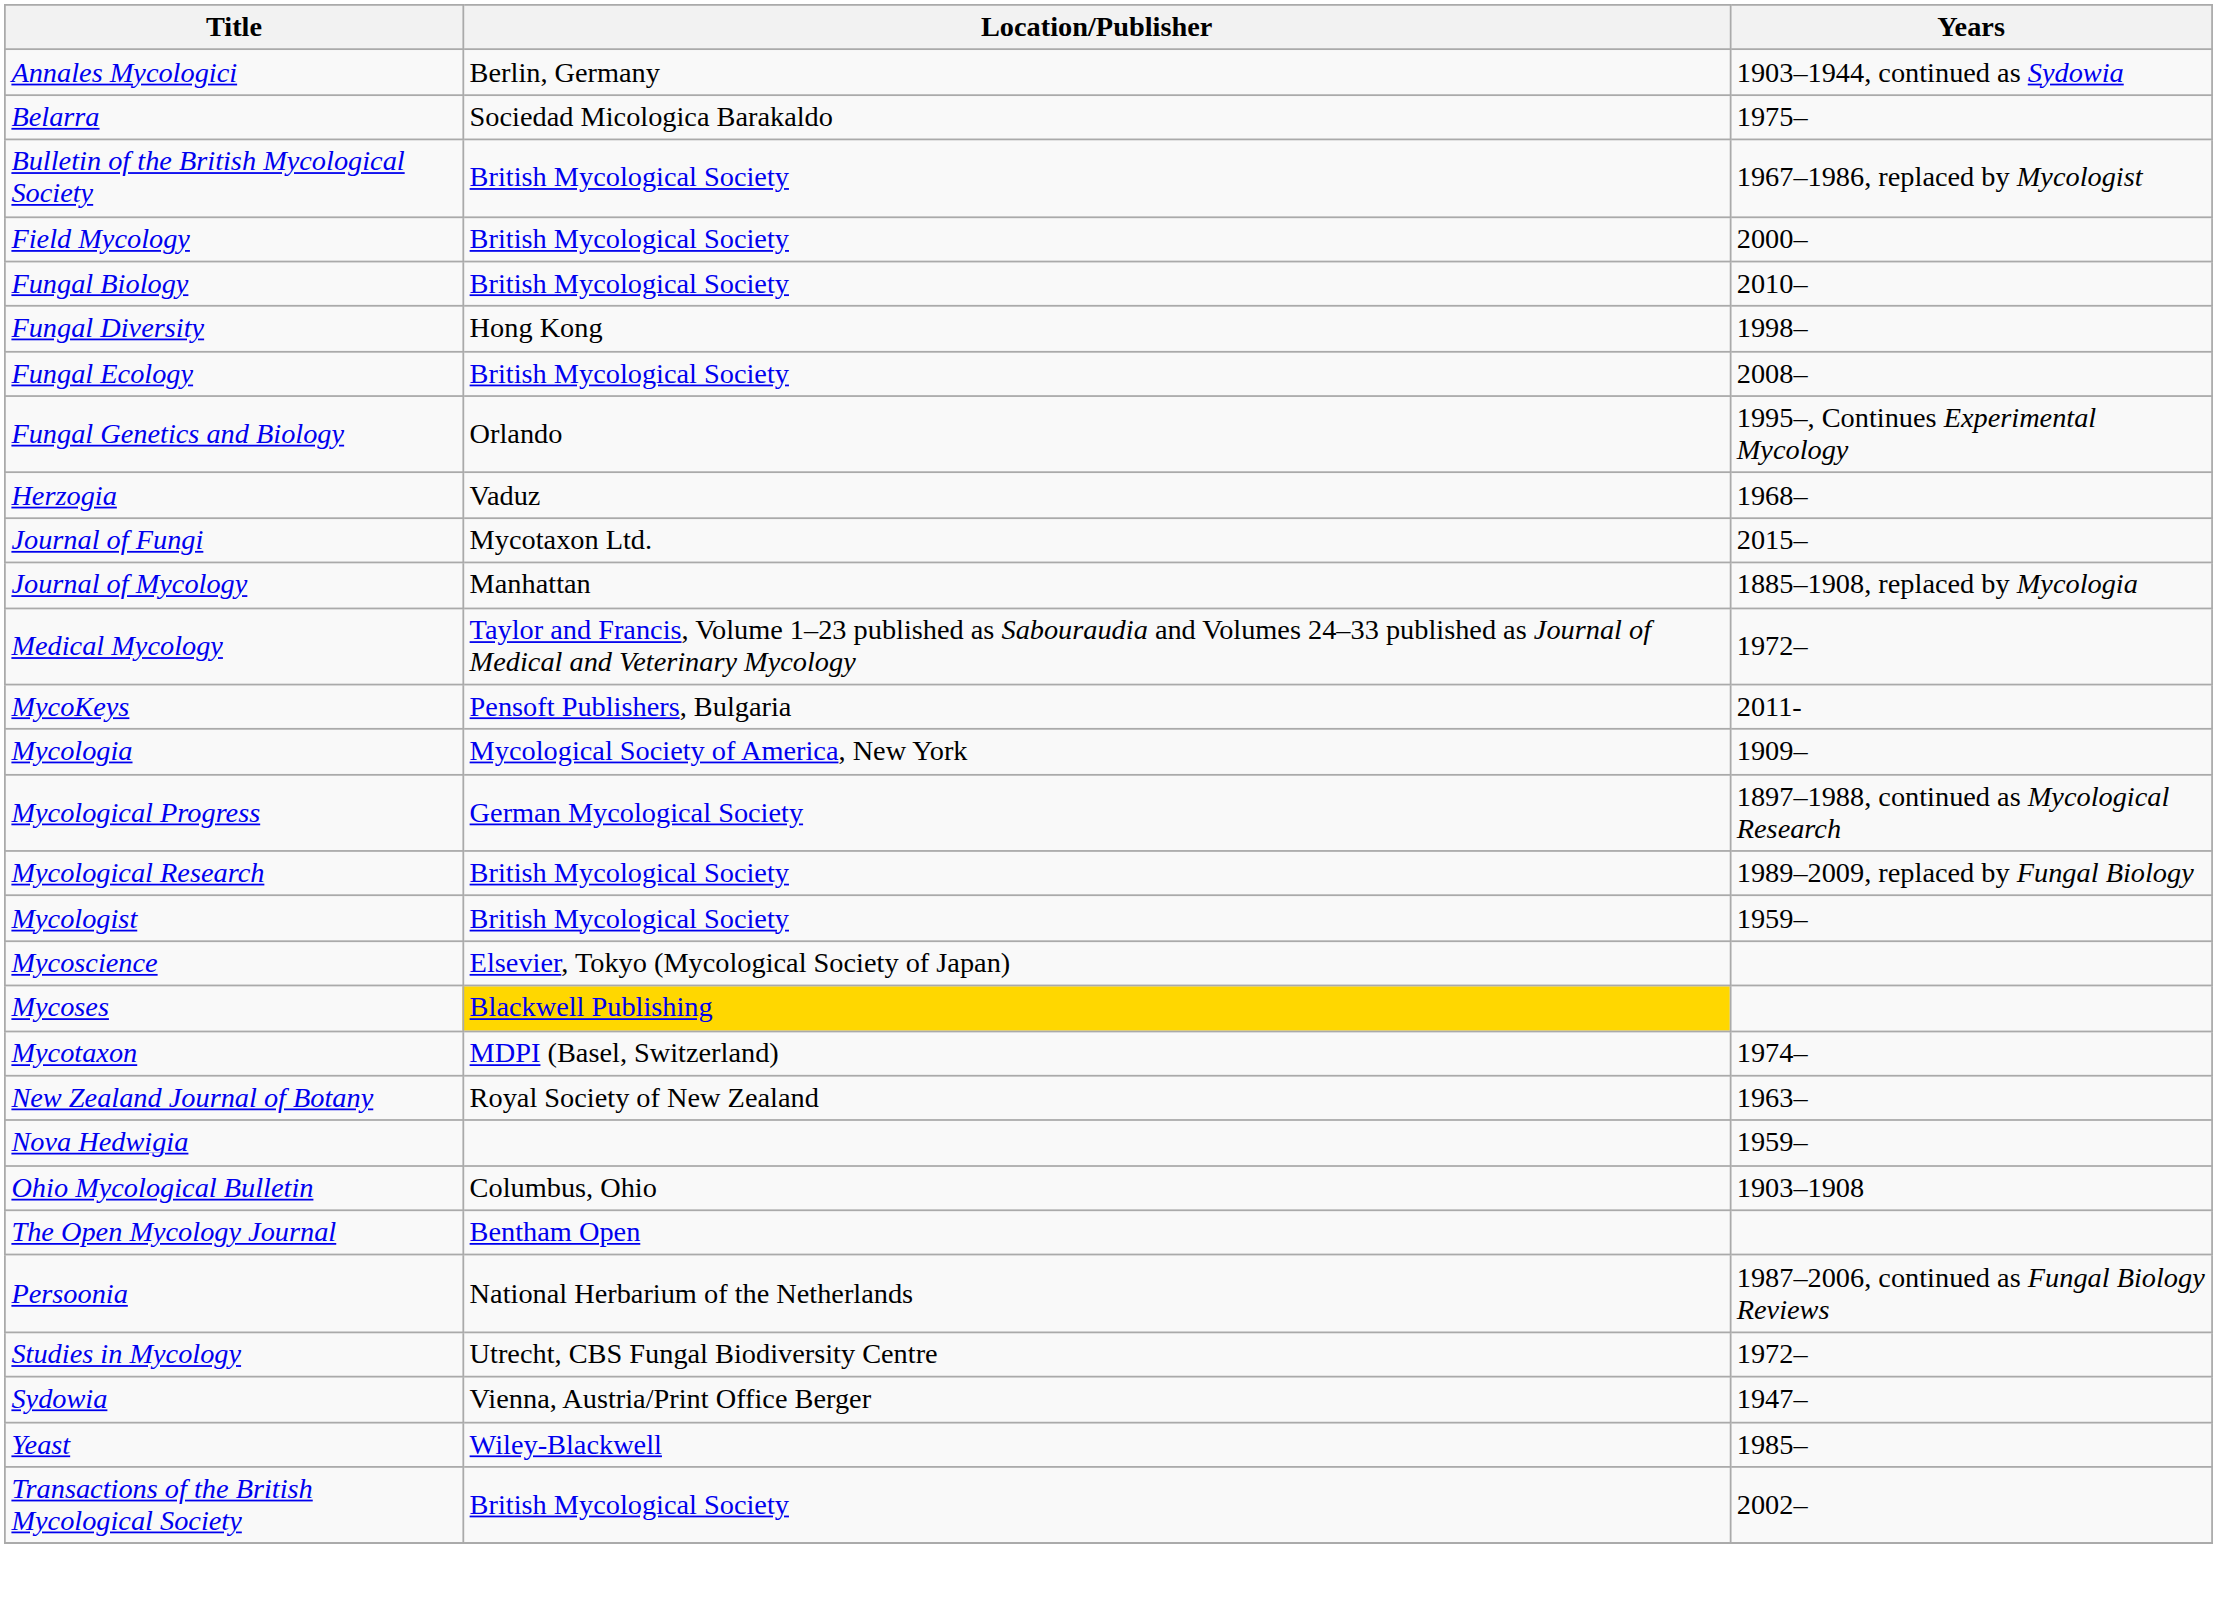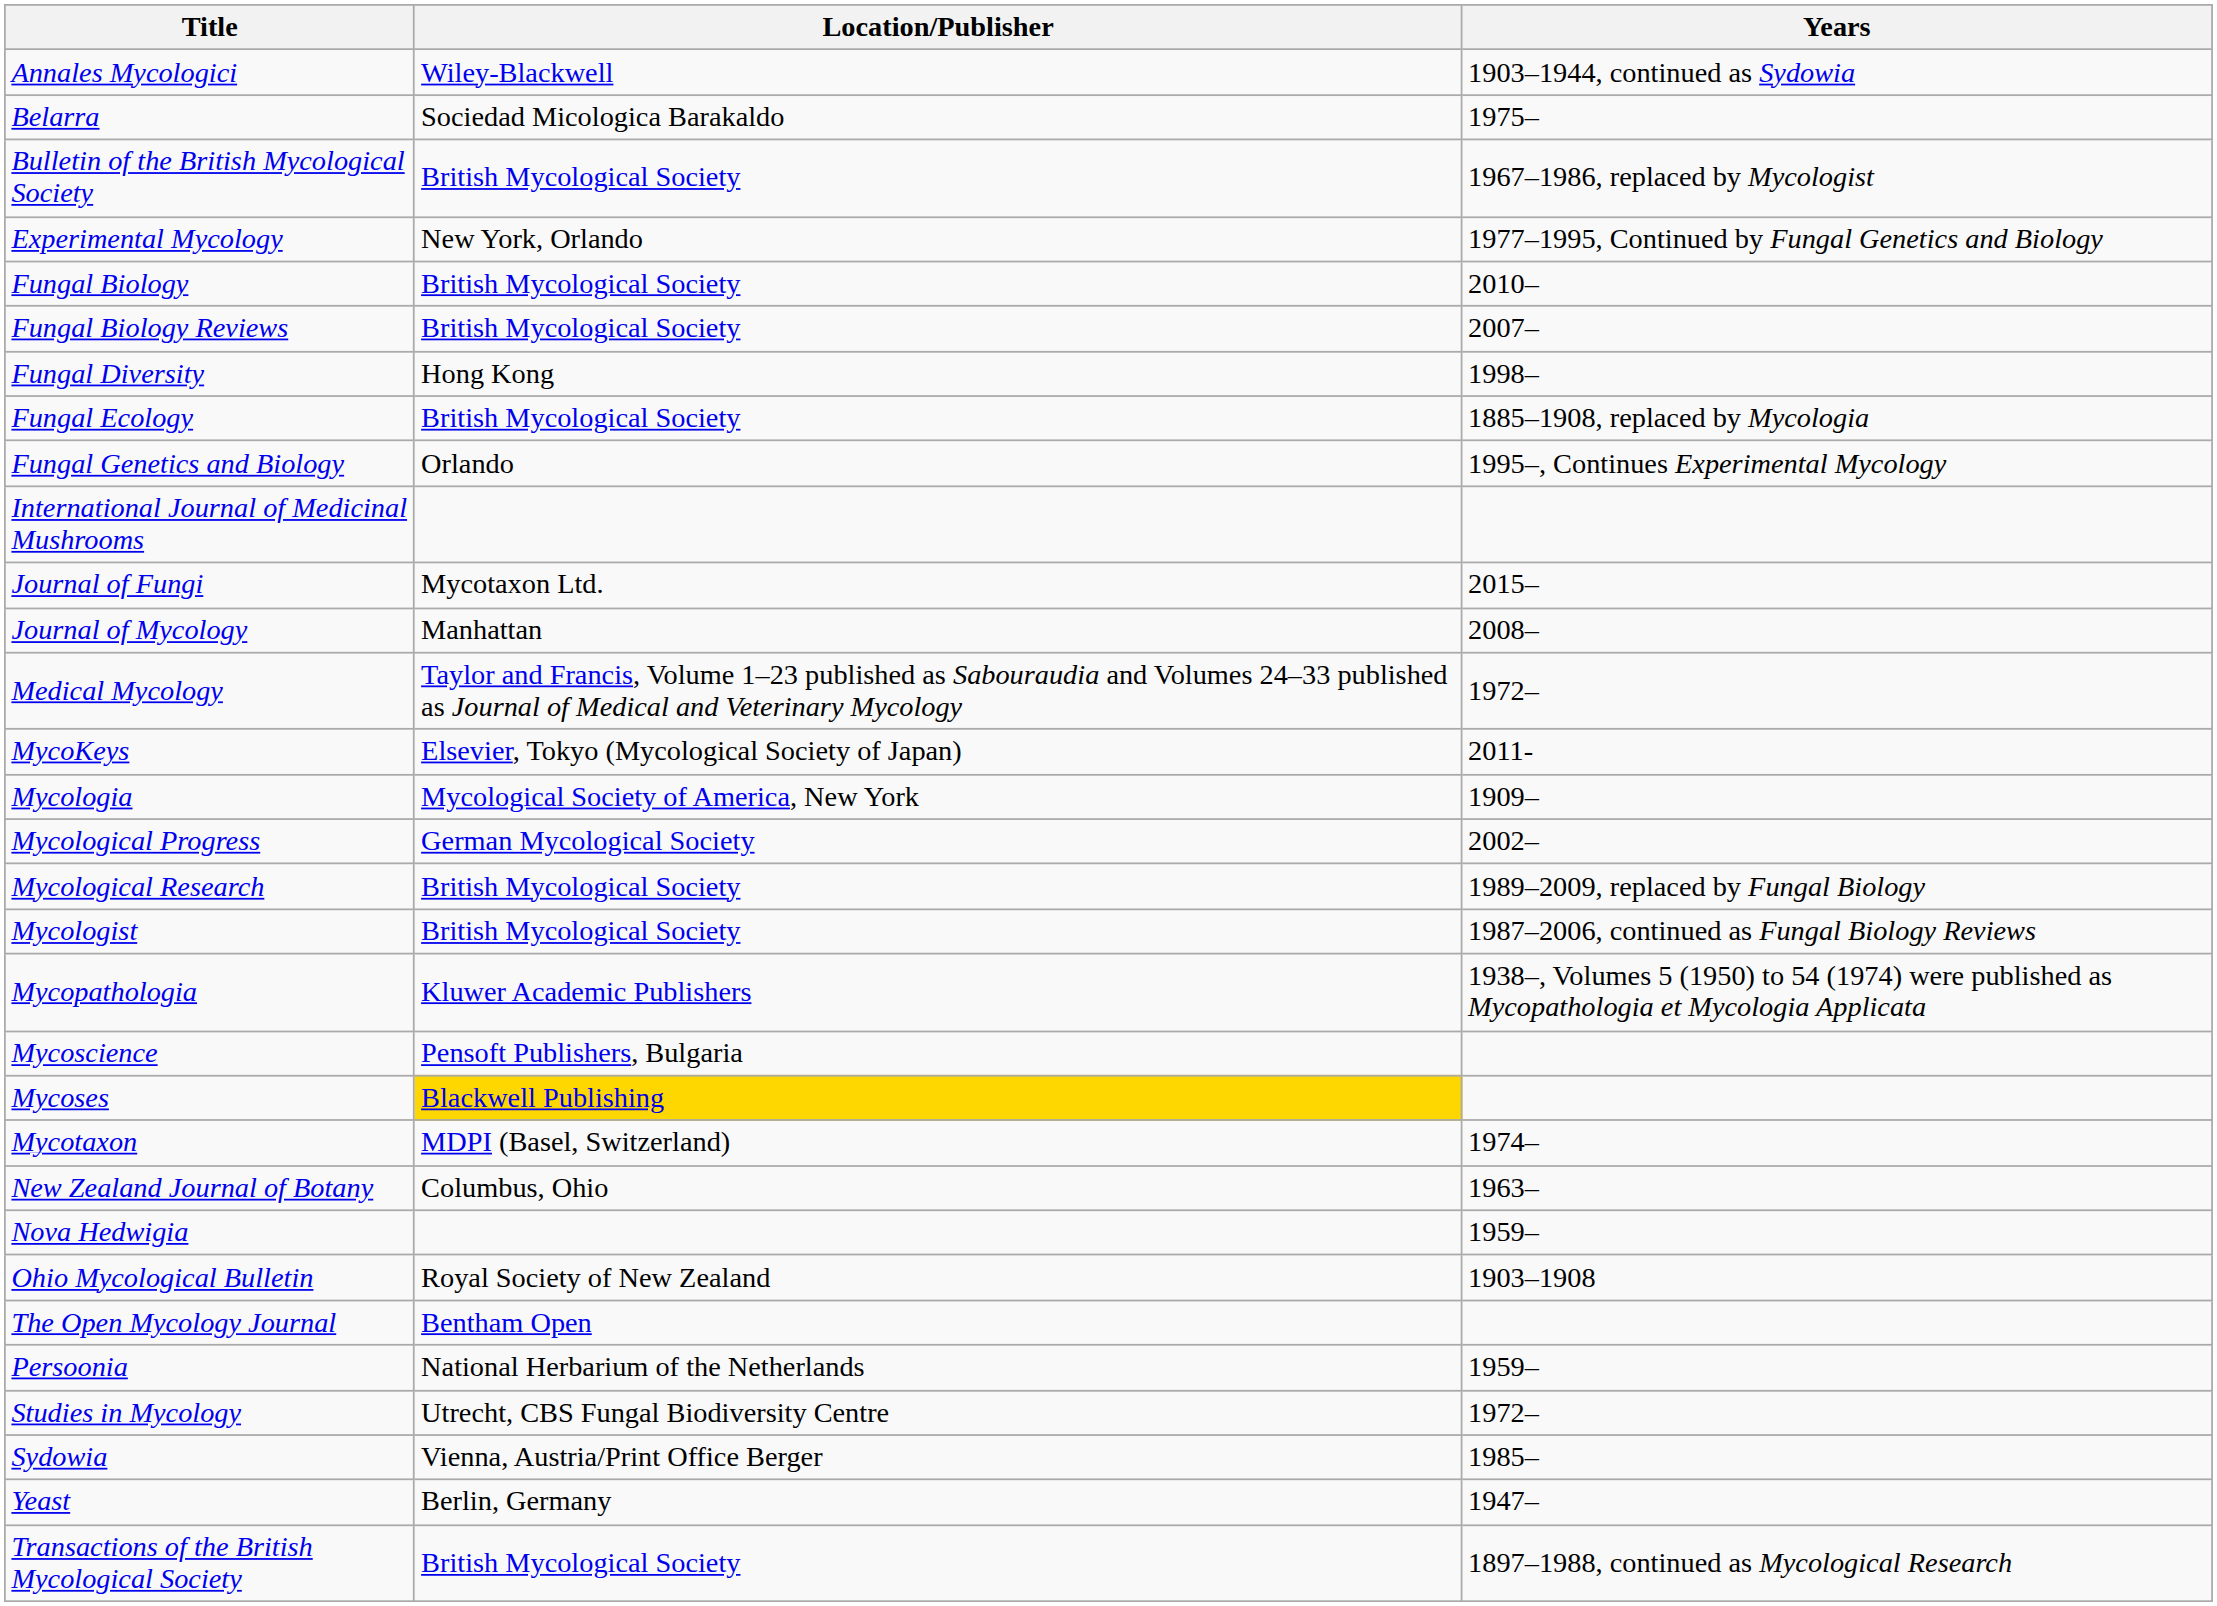Annales Mycologici | Location/Publisher: Berlin, Germany -> Wiley-Blackwell
+ row: Experimental Mycology | New York, Orlando | 1977–1995, Continued by Fungal Genetics and Biology
- row: Field Mycology | British Mycological Society | 2000–
+ row: Fungal Biology Reviews | British Mycological Society | 2007–
Fungal Ecology | Years: 2008– -> 1885–1908, replaced by Mycologia
- row: Herzogia | Vaduz | 1968–
+ row: International Journal of Medicinal Mushrooms
Journal of Mycology | Years: 1885–1908, replaced by Mycologia -> 2008–
MycoKeys | Location/Publisher: Pensoft Publishers, Bulgaria -> Elsevier, Tokyo (Mycological Society of Japan)
Mycological Progress | Years: 1897–1988, continued as Mycological Research -> 2002–
Mycologist | Years: 1959– -> 1987–2006, continued as Fungal Biology Reviews
+ row: Mycopathologia | Kluwer Academic Publishers | 1938–, Volumes 5 (1950) to 54 (1974) were published as Mycopathologia et Mycologia Applicata
Mycoscience | Location/Publisher: Elsevier, Tokyo (Mycological Society of Japan) -> Pensoft Publishers, Bulgaria
New Zealand Journal of Botany | Location/Publisher: Royal Society of New Zealand -> Columbus, Ohio
Ohio Mycological Bulletin | Location/Publisher: Columbus, Ohio -> Royal Society of New Zealand
Persoonia | Years: 1987–2006, continued as Fungal Biology Reviews -> 1959–
Sydowia | Years: 1947– -> 1985–
Yeast | Location/Publisher: Wiley-Blackwell -> Berlin, Germany
Yeast | Years: 1985– -> 1947–
Transactions of the British Mycological Society | Years: 2002– -> 1897–1988, continued as Mycological Research
